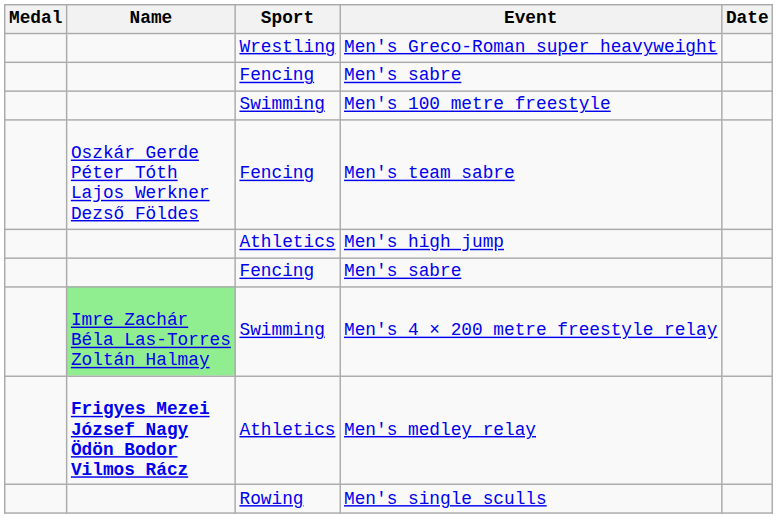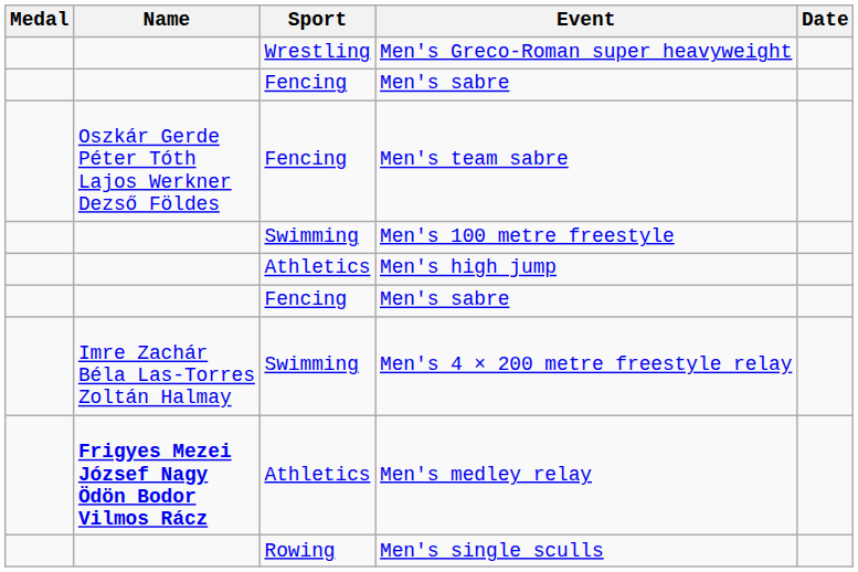rows swapped: Men's team sabre <-> Men's 100 metre freestyle
Men's 4 × 200 metre freestyle relay | Name: lightgreen background -> no background
